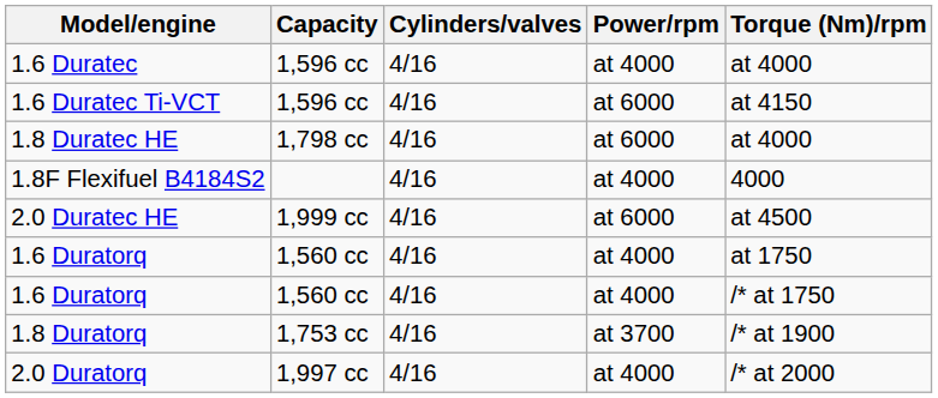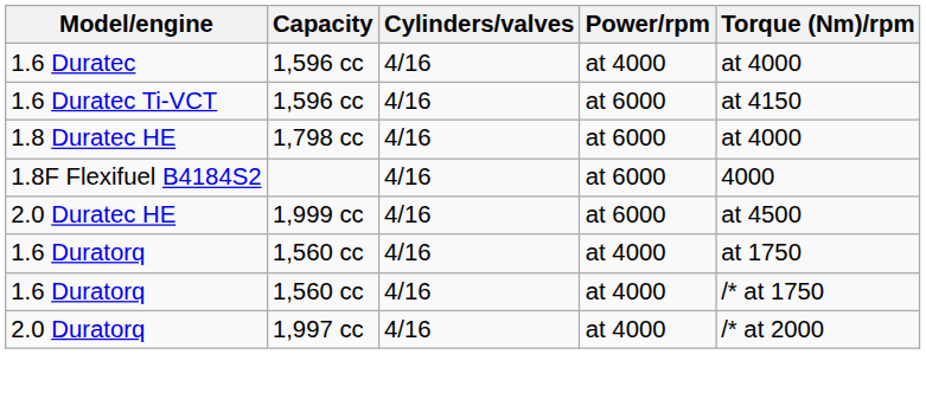1.8F Flexifuel B4184S2 | Power/rpm: at 4000 -> at 6000
- row: 1.8 Duratorq | 1,753 cc | 4/16 | at 3700 | /* at 1900
